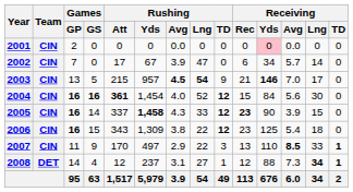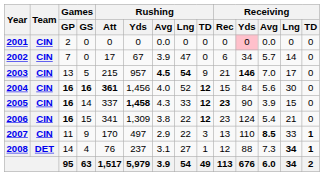2004 | Rushing / Yds: 1,454 -> 1,456
2006 | Rushing / Att: 343 -> 341
2006 | Receiving / Yds: 125 -> 124
2006 | Receiving / Lng: 18 -> 21
2008 | Rushing / Att: 12 -> 76
